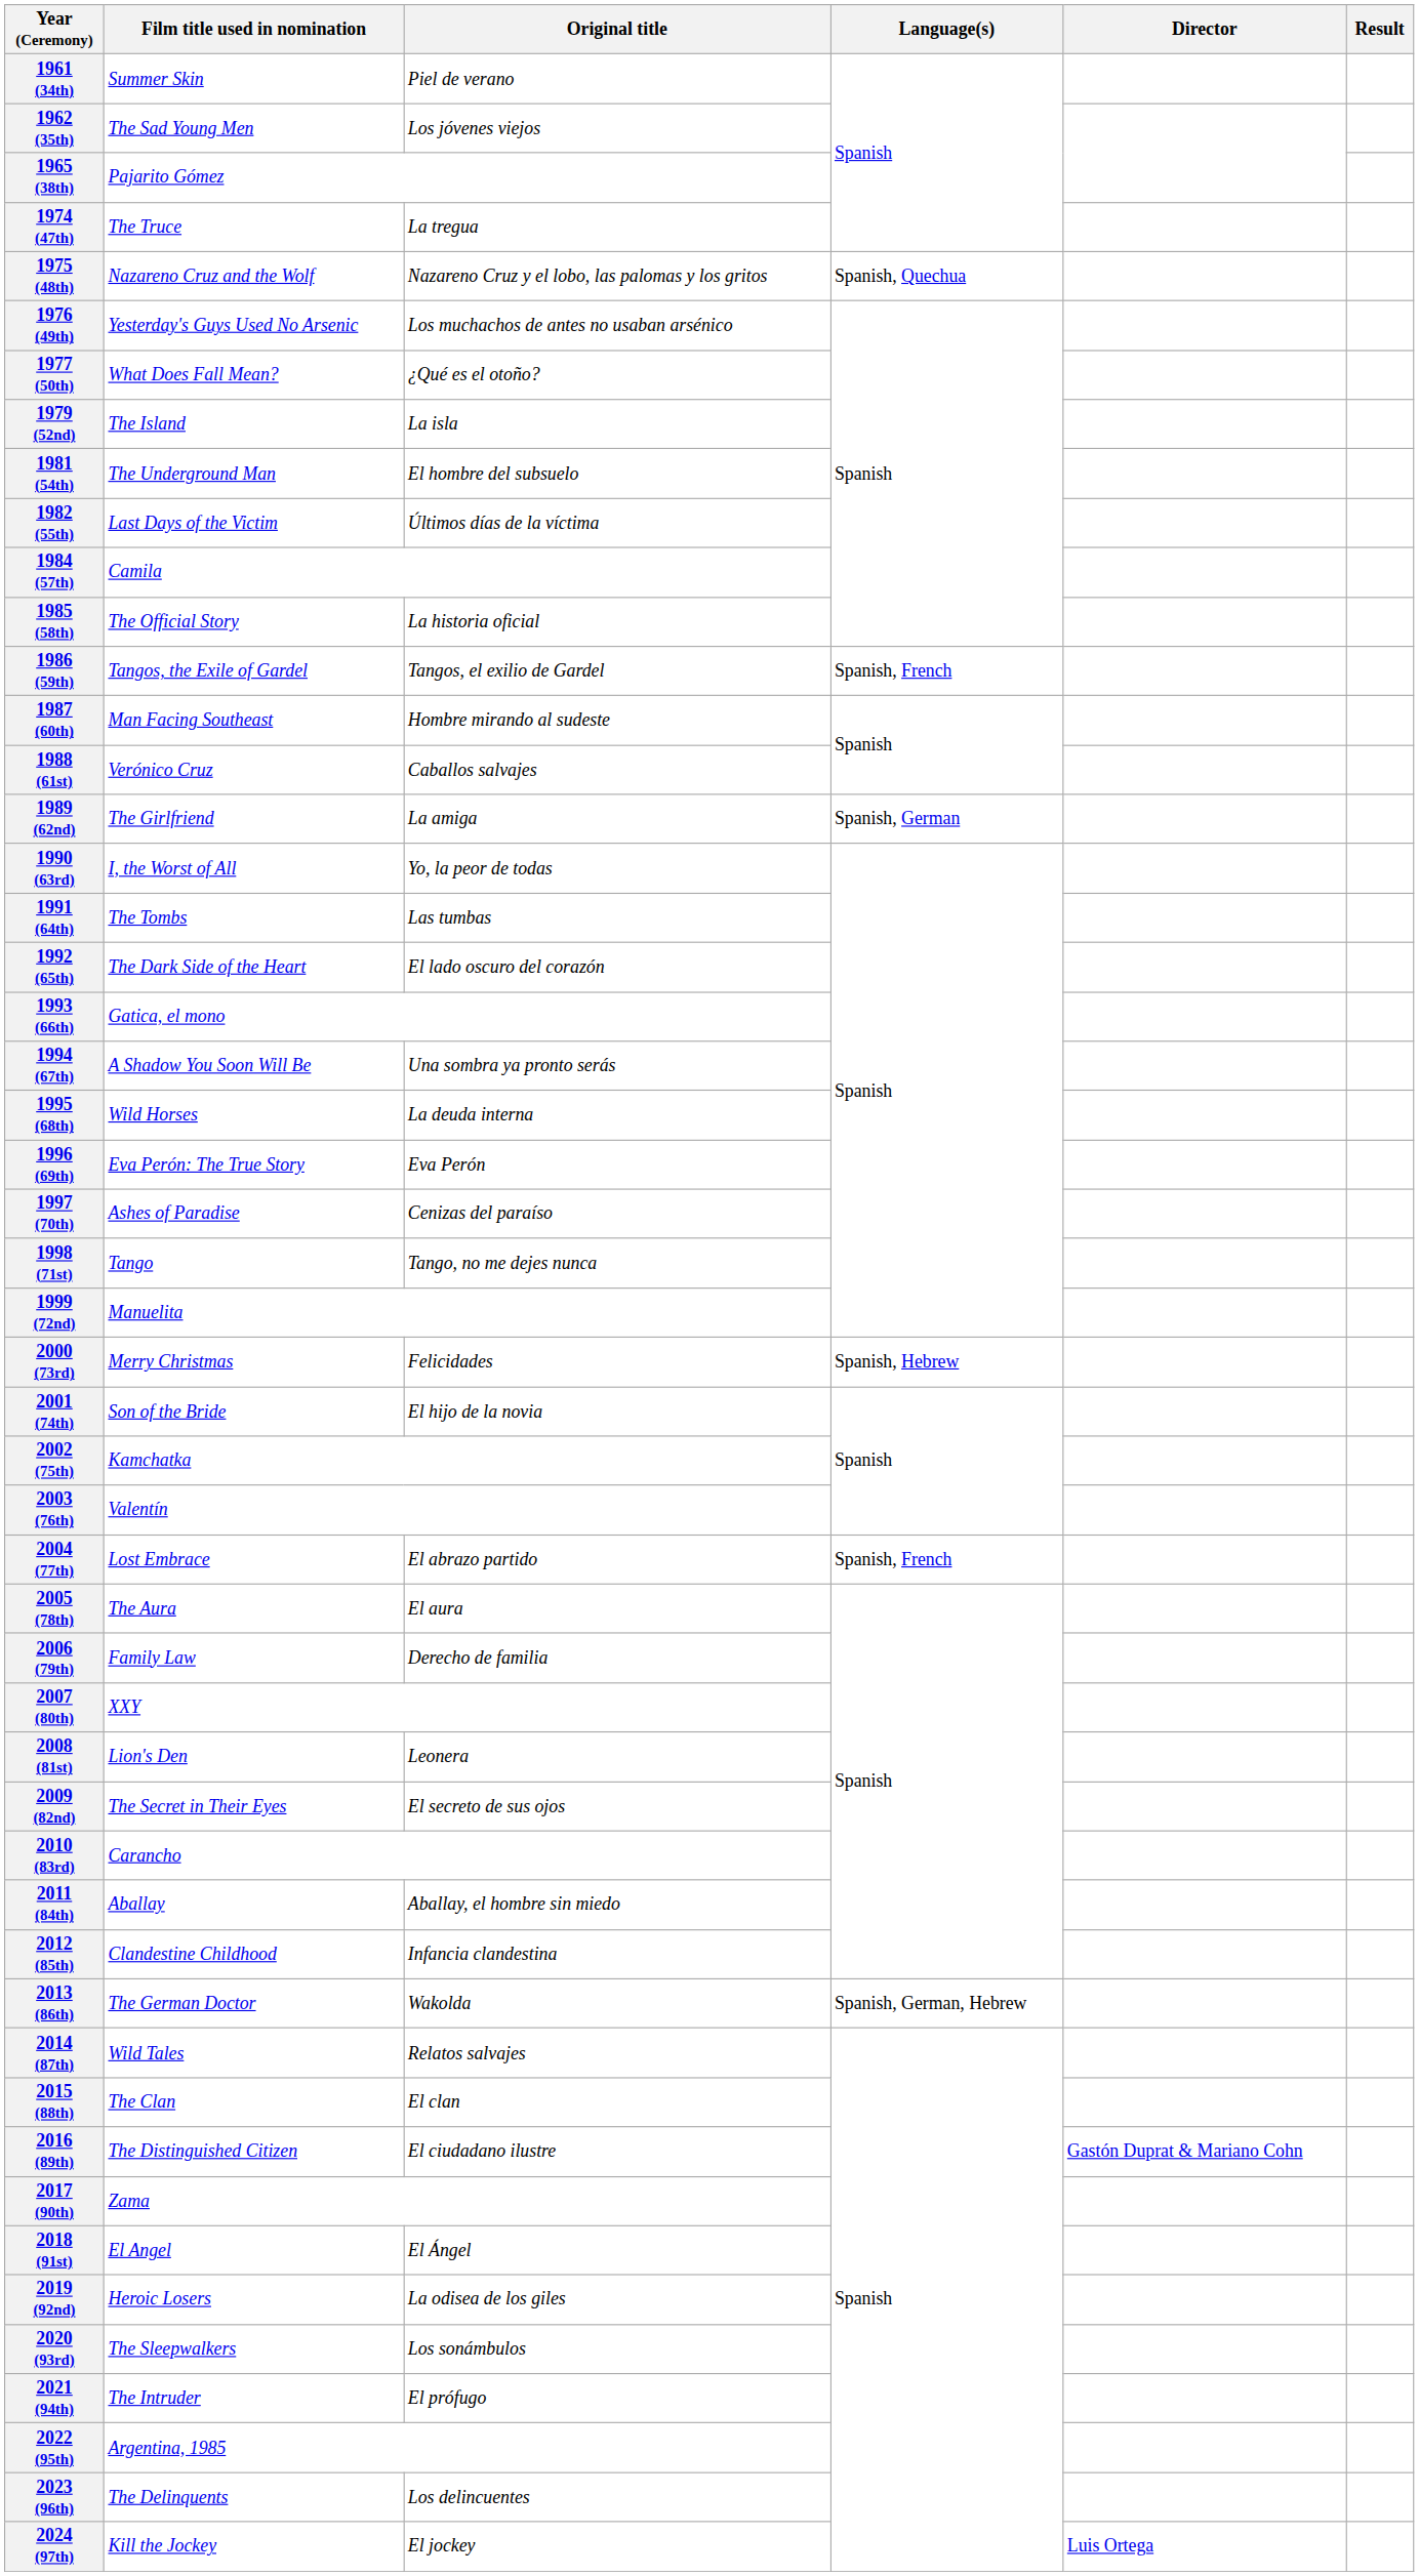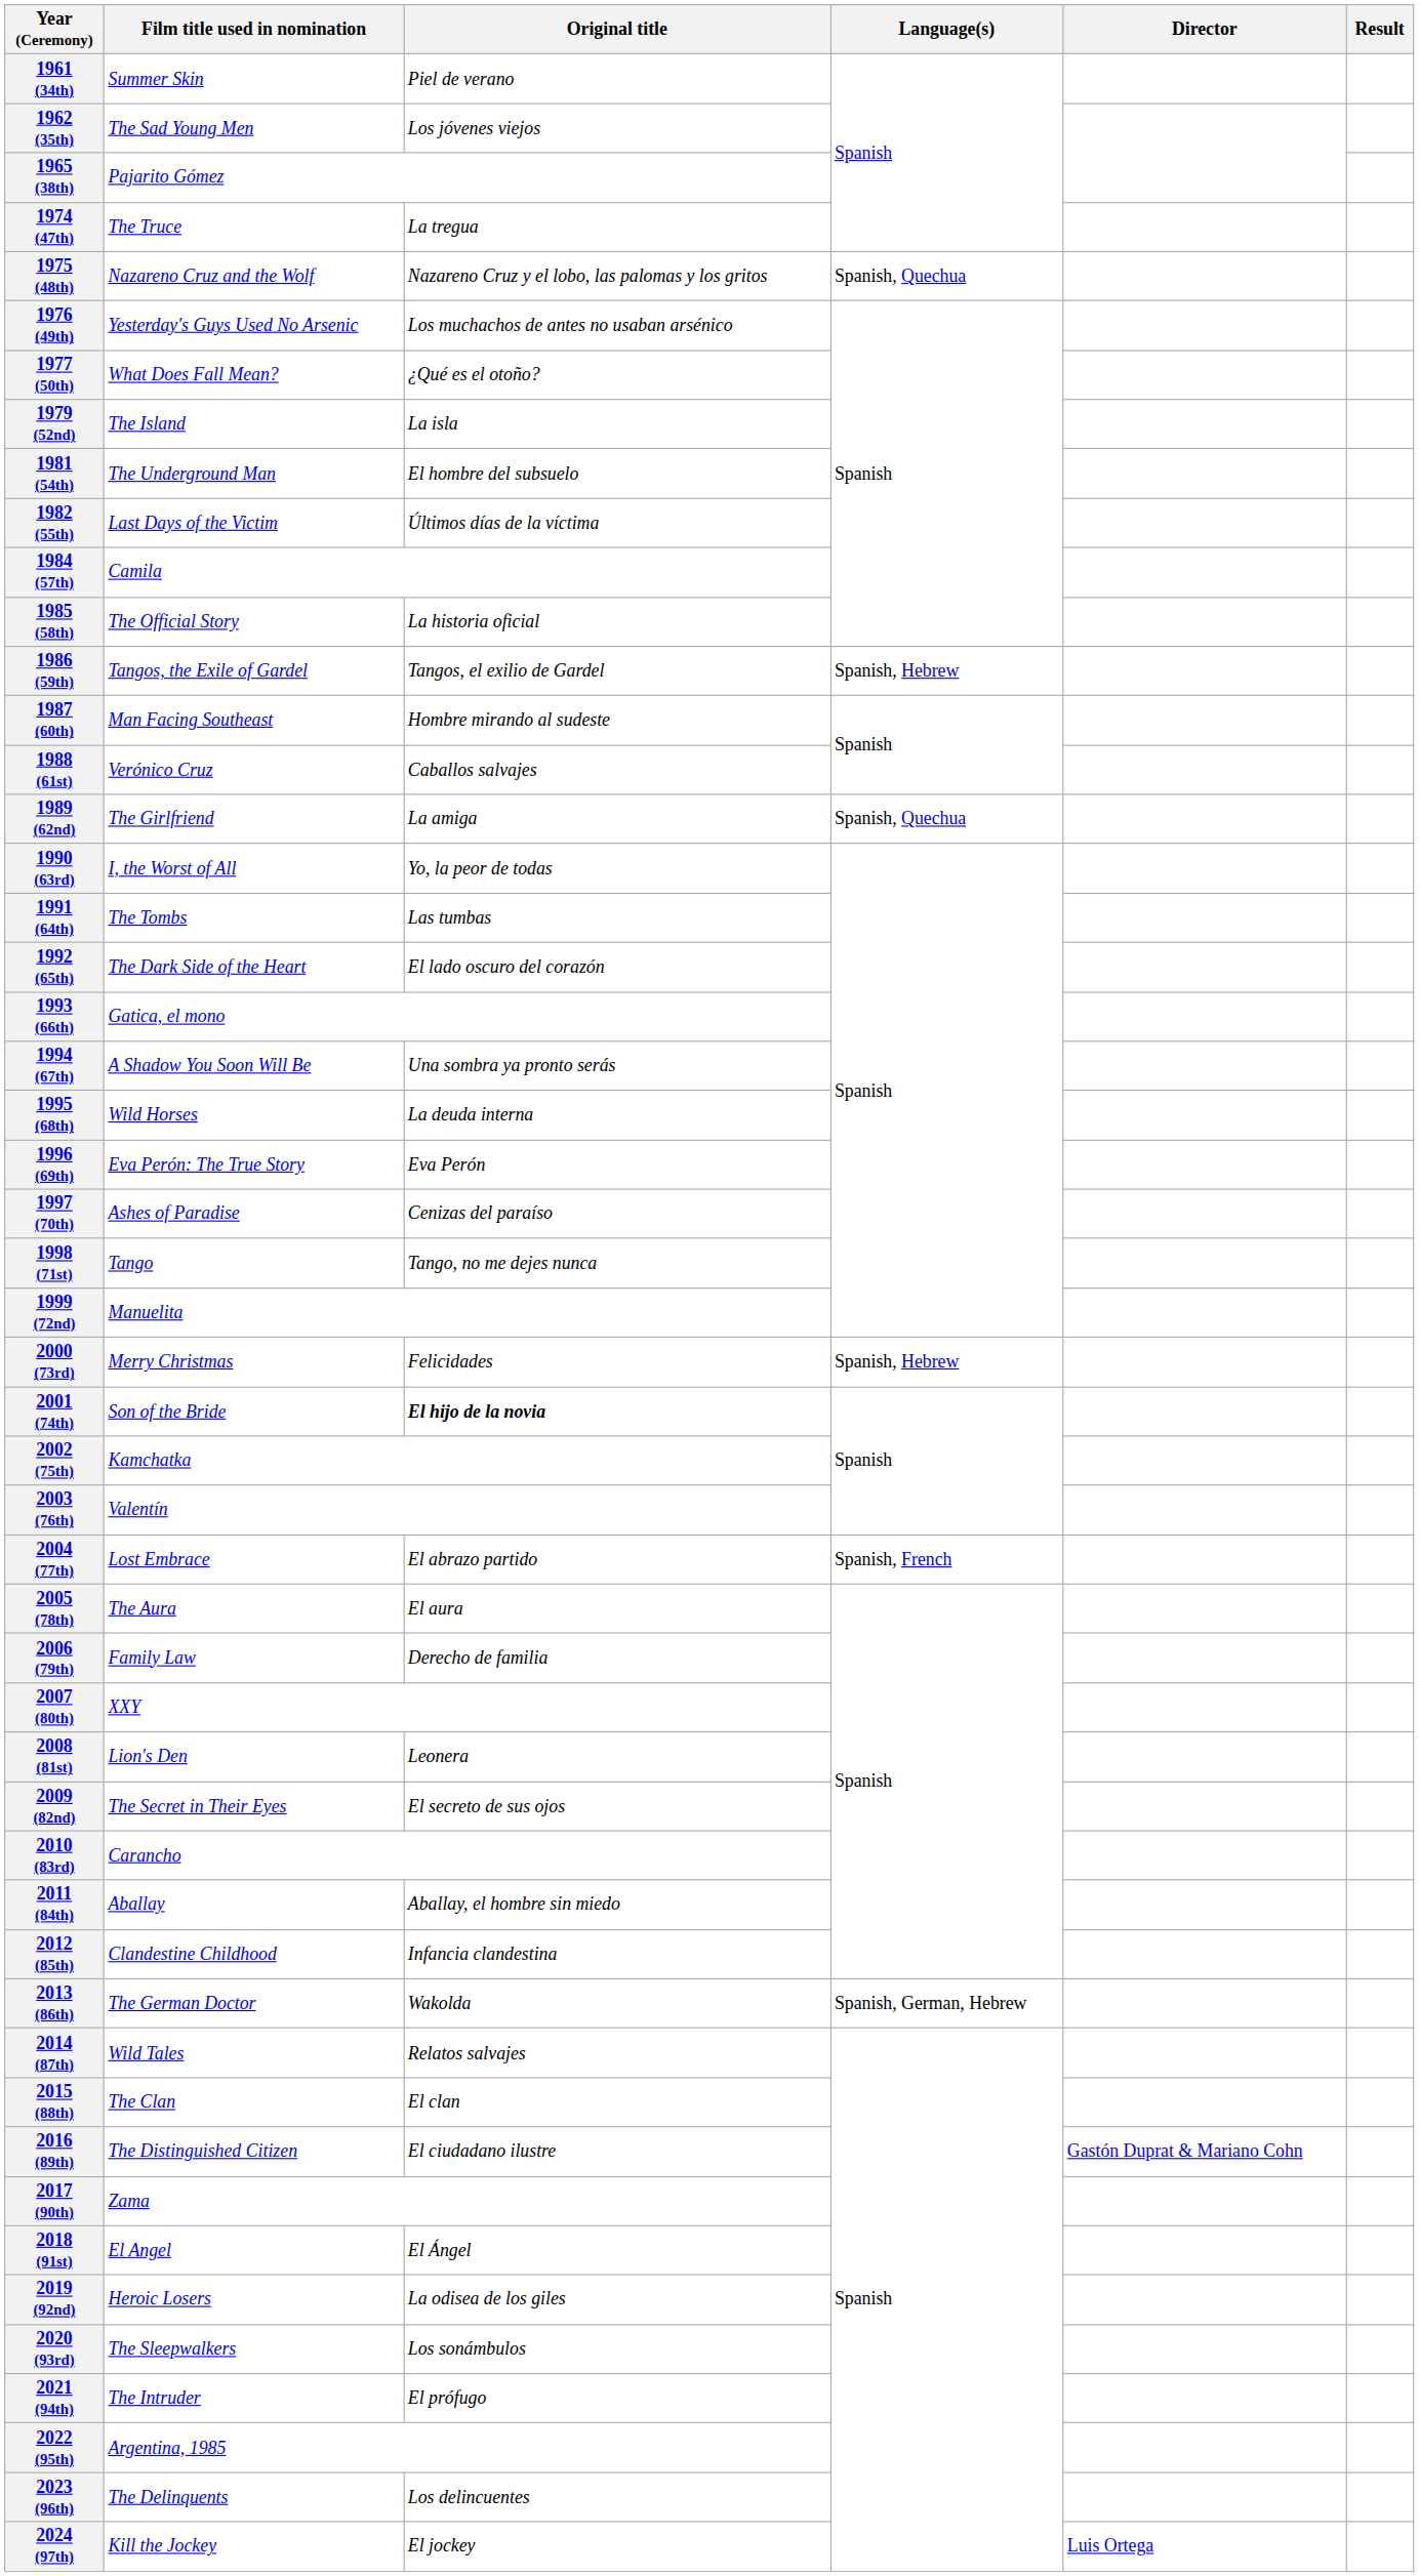1986 (59th) | Language(s): Spanish, French -> Spanish, Hebrew
1989 (62nd) | Language(s): Spanish, German -> Spanish, Quechua
2001 (74th) | Original title: normal -> bold
